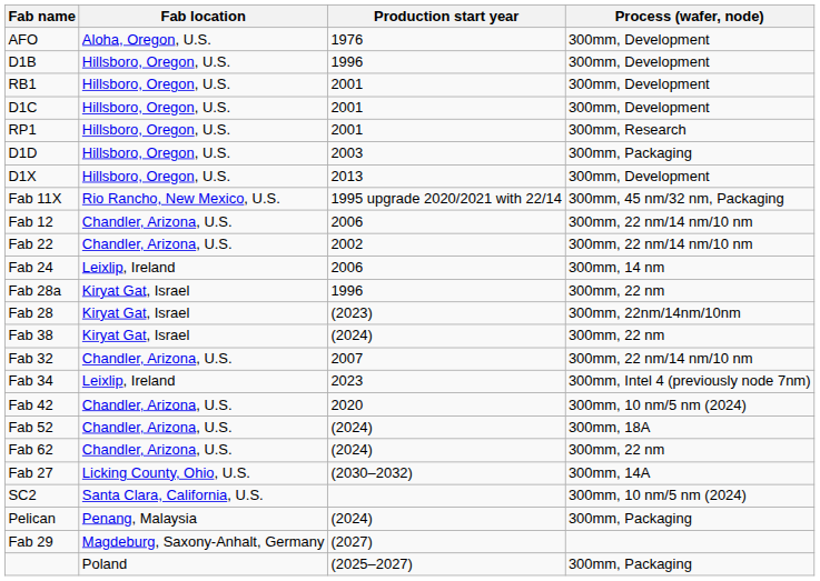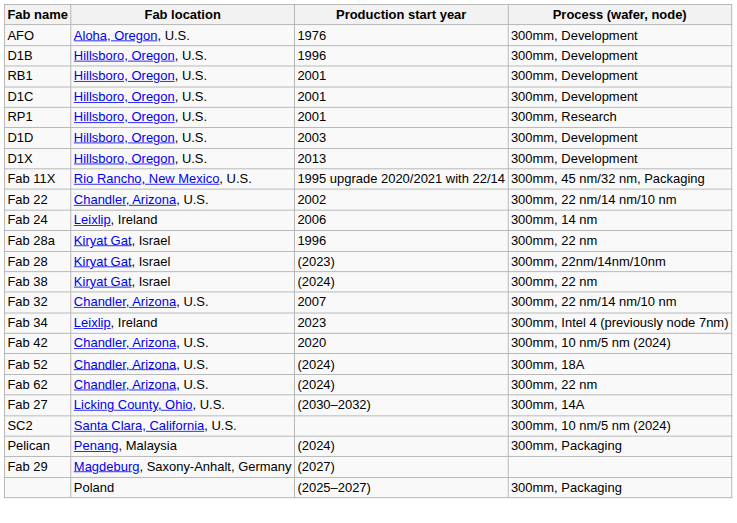D1D | Process (wafer, node): 300mm, Packaging -> 300mm, Development
- row: Fab 12 | Chandler, Arizona, U.S. | 2006 | 300mm, 22 nm/14 nm/10 nm
